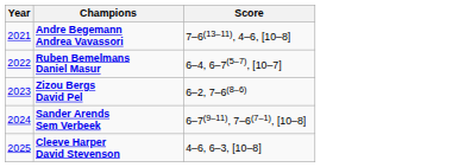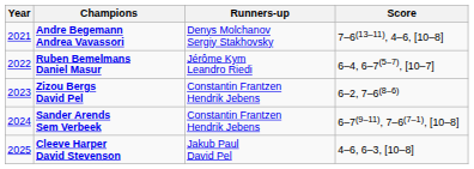+ column: Runners-up | Denys Molchanov Sergiy Stakhovsky | Jérôme Kym Leandro Riedi | Constantin Frantzen Hendrik Jebens | Constantin Frantzen Hendrik Jebens | Jakub Paul David Pel
